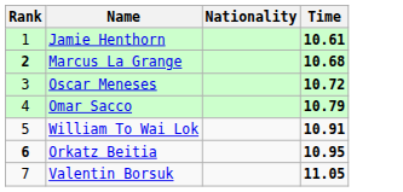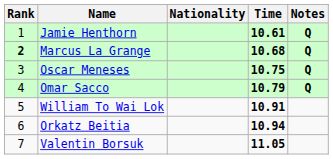+ column: Notes | Q | Q | Q | Q
Oscar Meneses | Time: 10.72 -> 10.75
Orkatz Beitia | Rank: bold -> normal
Orkatz Beitia | Time: 10.95 -> 10.94
